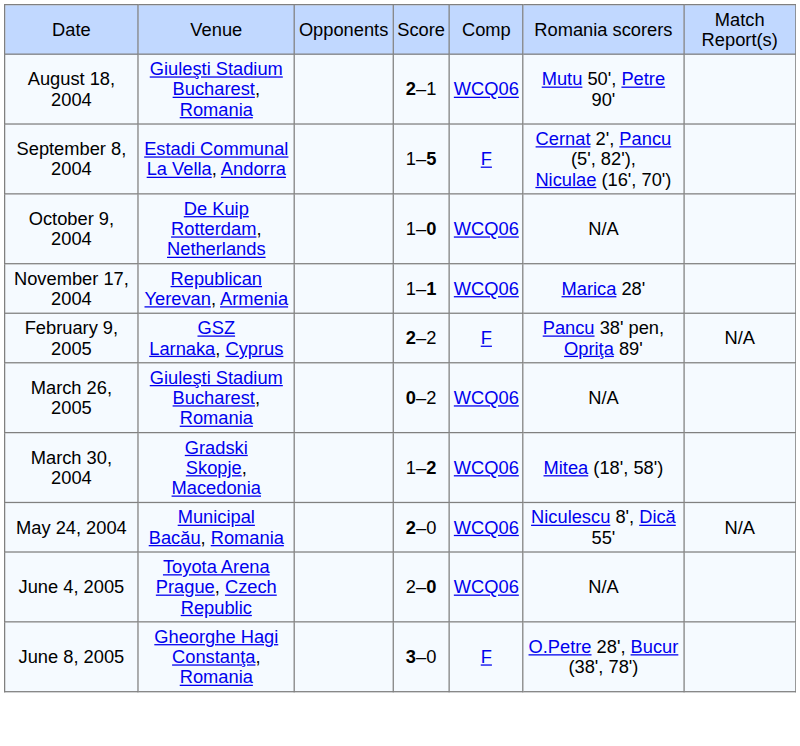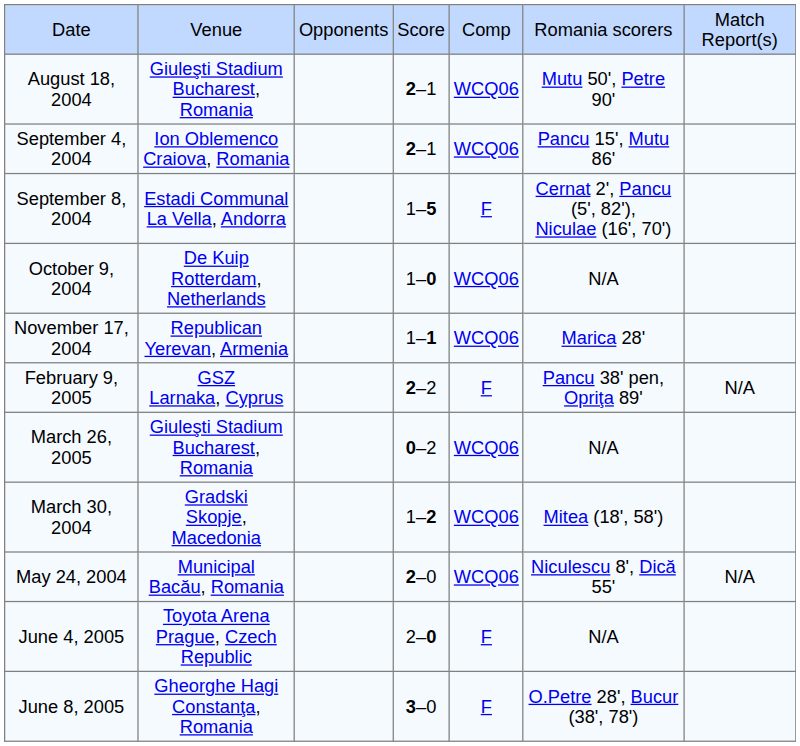+ row: September 4, 2004 | Ion Oblemenco Craiova, Romania | 2–1 | WCQ06 | Pancu 15', Mutu 86'
June 4, 2005 | column 5: WCQ06 -> F
